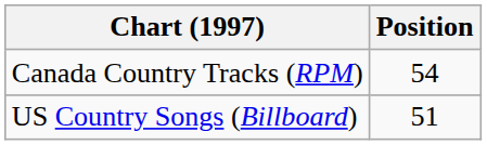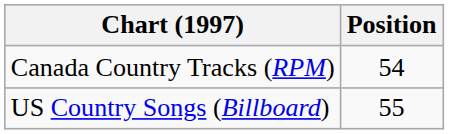US Country Songs (Billboard) | Position: 51 -> 55
